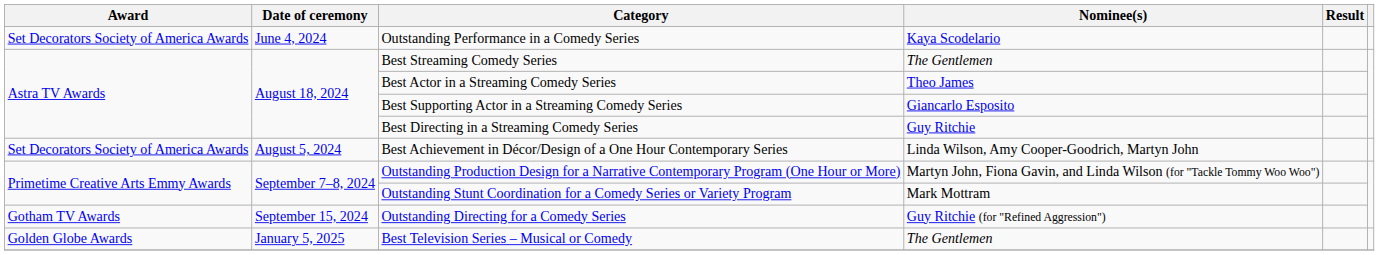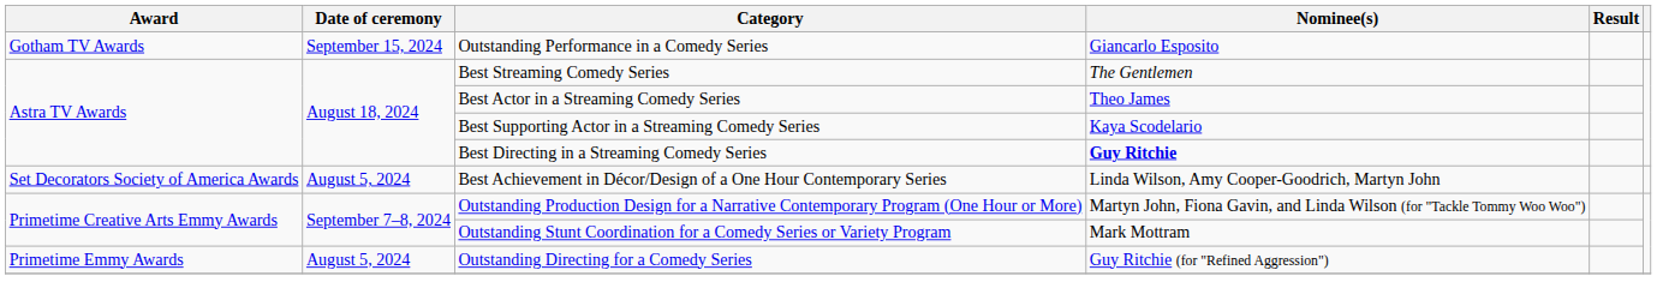Outstanding Performance in a Comedy Series | Award: Set Decorators Society of America Awards -> Gotham TV Awards
Outstanding Performance in a Comedy Series | Date of ceremony: June 4, 2024 -> September 15, 2024
Outstanding Performance in a Comedy Series | Nominee(s): Kaya Scodelario -> Giancarlo Esposito
Best Supporting Actor in a Streaming Comedy Series | Nominee(s): Giancarlo Esposito -> Kaya Scodelario
Best Directing in a Streaming Comedy Series | Nominee(s): normal -> bold
Outstanding Directing for a Comedy Series | Award: Gotham TV Awards -> Primetime Emmy Awards
Outstanding Directing for a Comedy Series | Date of ceremony: September 15, 2024 -> August 5, 2024
- row: Golden Globe Awards | January 5, 2025 | Best Television Series – Musical or Comedy | The Gentlemen
